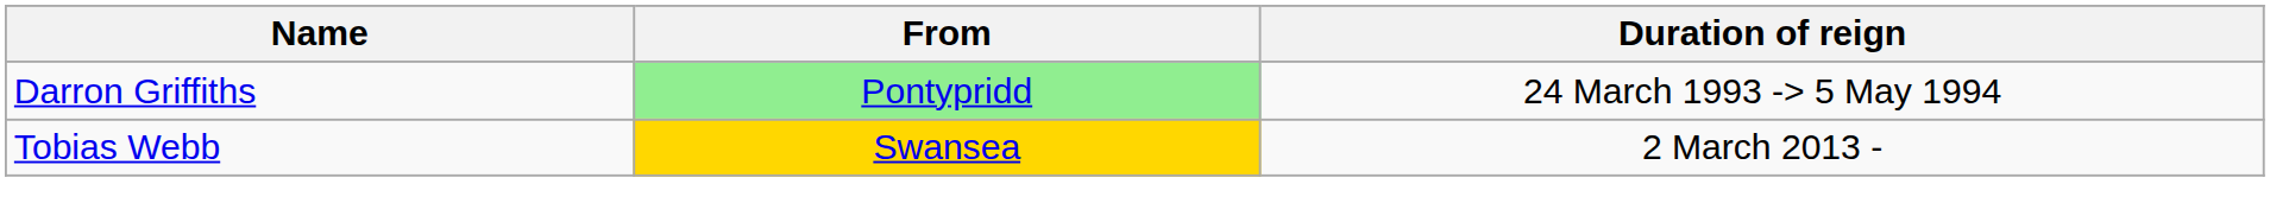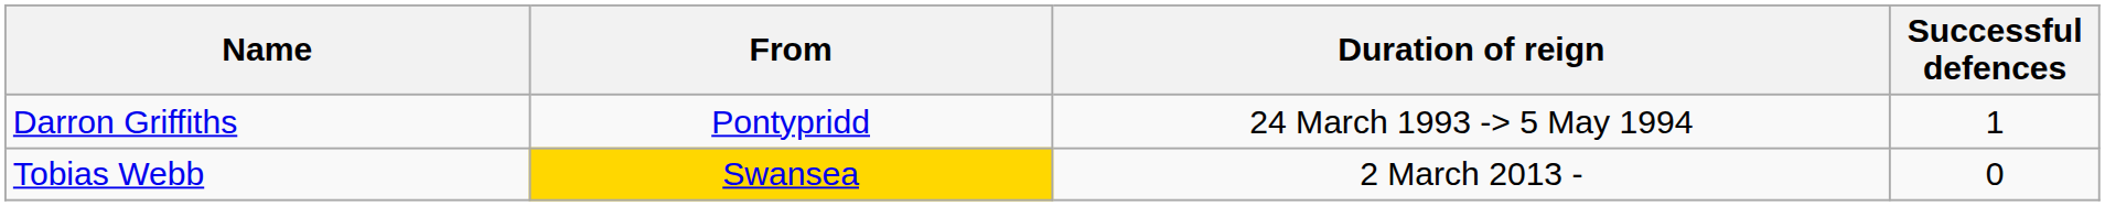+ column: Successful defences | 1 | 0
Darron Griffiths | From: lightgreen background -> no background
